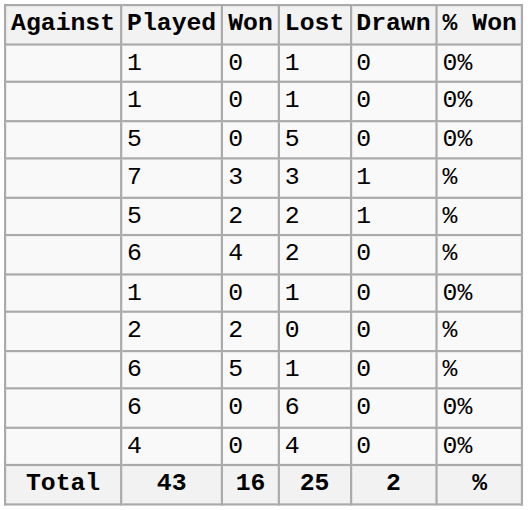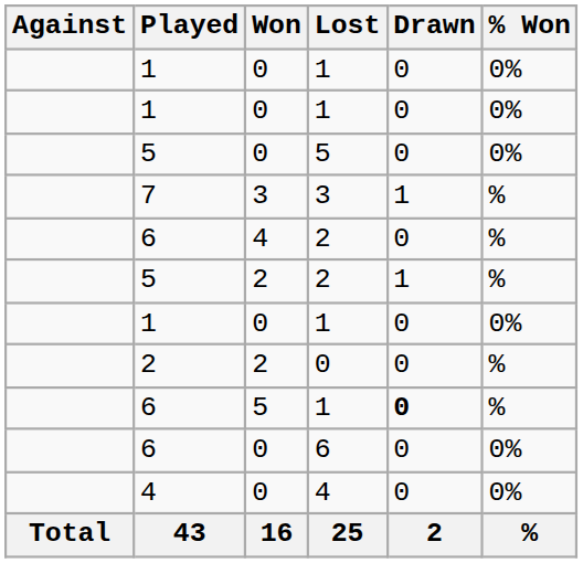rows swapped: 6 / 2 <-> 5 / 2
6 / 1 | Drawn: normal -> bold
